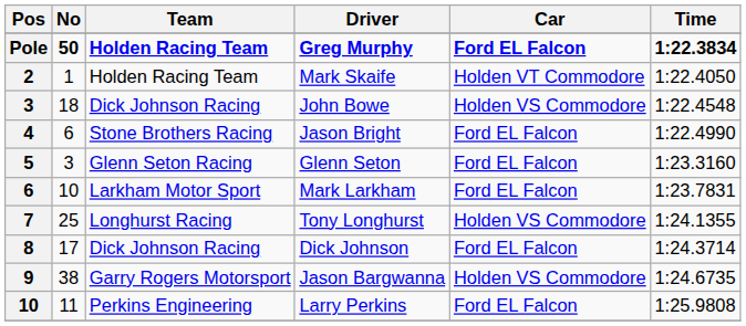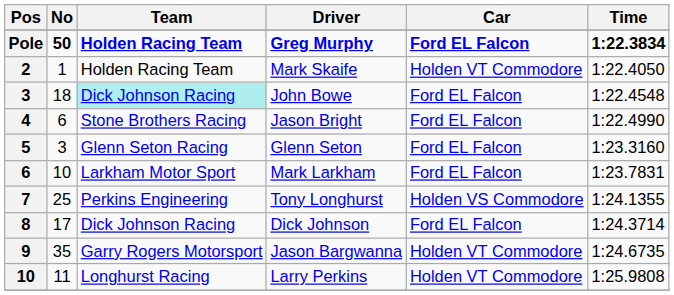John Bowe | Team: no background -> paleturquoise background
John Bowe | Car: Holden VS Commodore -> Ford EL Falcon
Tony Longhurst | Team: Longhurst Racing -> Perkins Engineering
Jason Bargwanna | No: 38 -> 35
Jason Bargwanna | Car: Holden VS Commodore -> Holden VT Commodore
Larry Perkins | Team: Perkins Engineering -> Longhurst Racing
Larry Perkins | Car: Ford EL Falcon -> Holden VT Commodore
